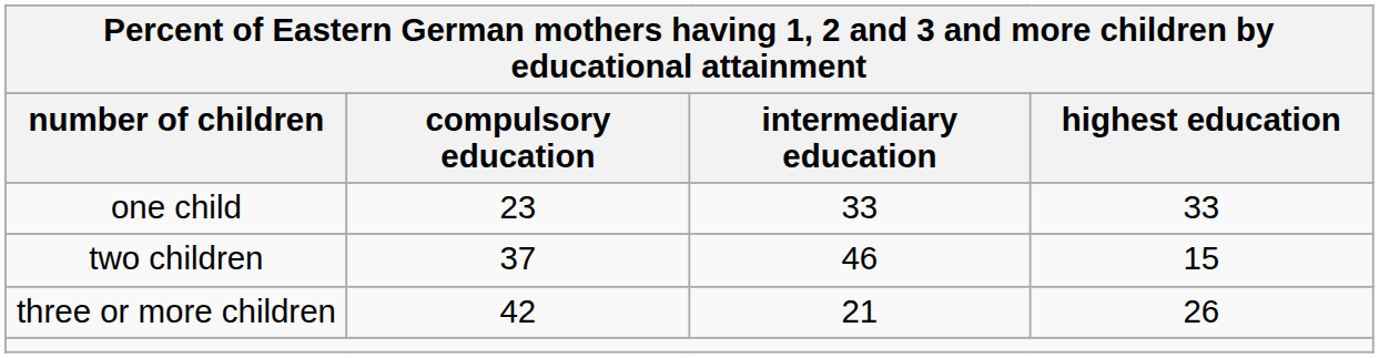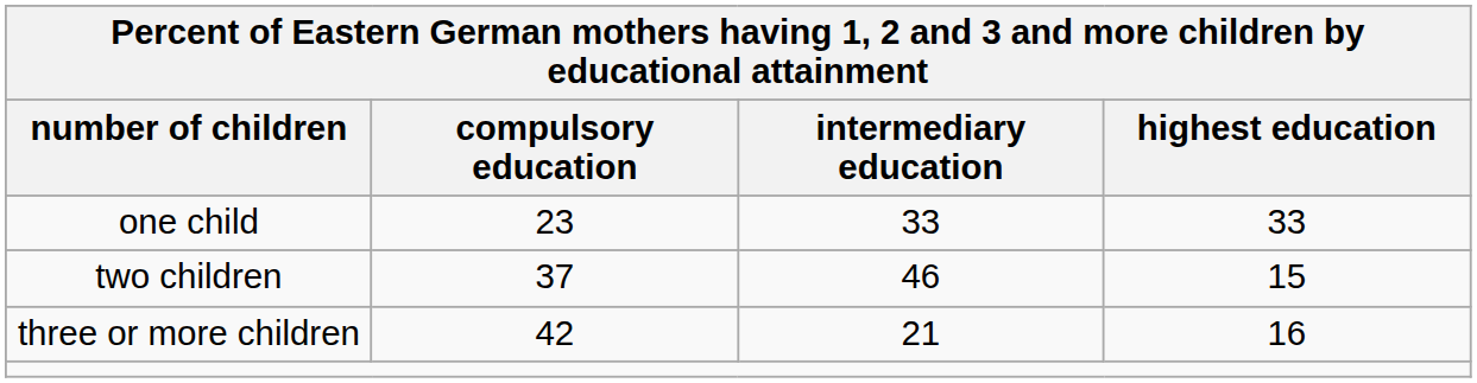three or more children | highest education: 26 -> 16
